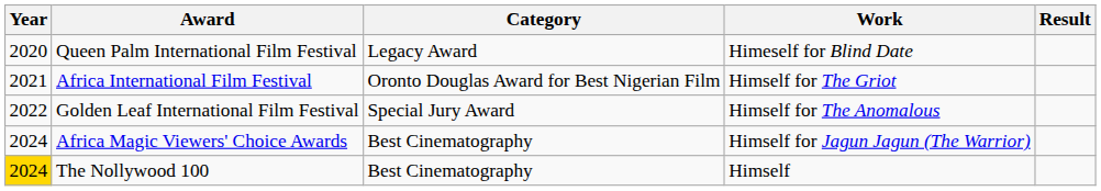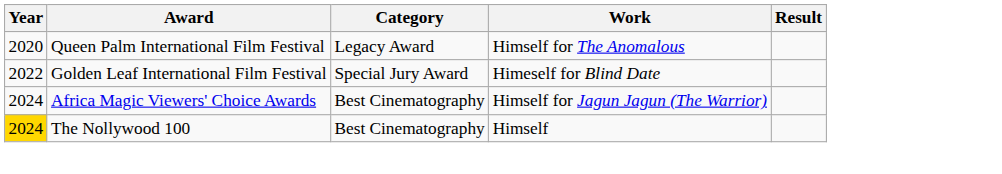Queen Palm International Film Festival | Work: Himeself for Blind Date -> Himself for The Anomalous
- row: 2021 | Africa International Film Festival | Oronto Douglas Award for Best Nigerian Film | Himself for The Griot
Golden Leaf International Film Festival | Work: Himself for The Anomalous -> Himeself for Blind Date
